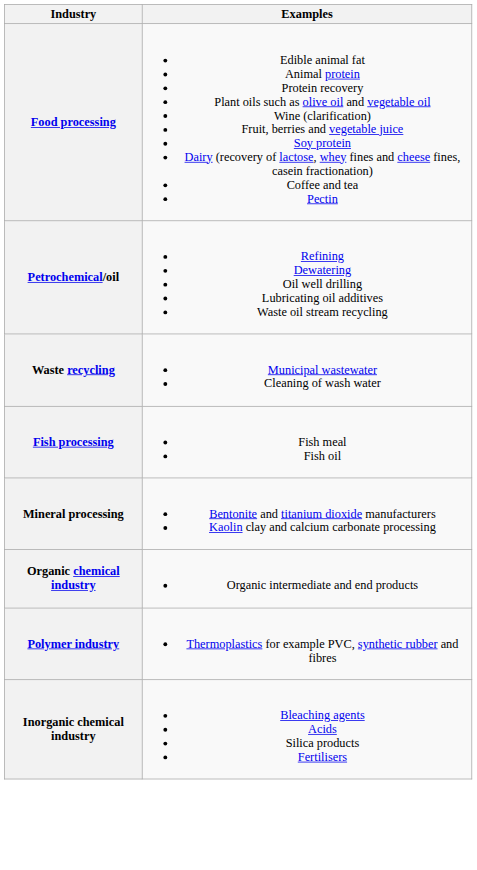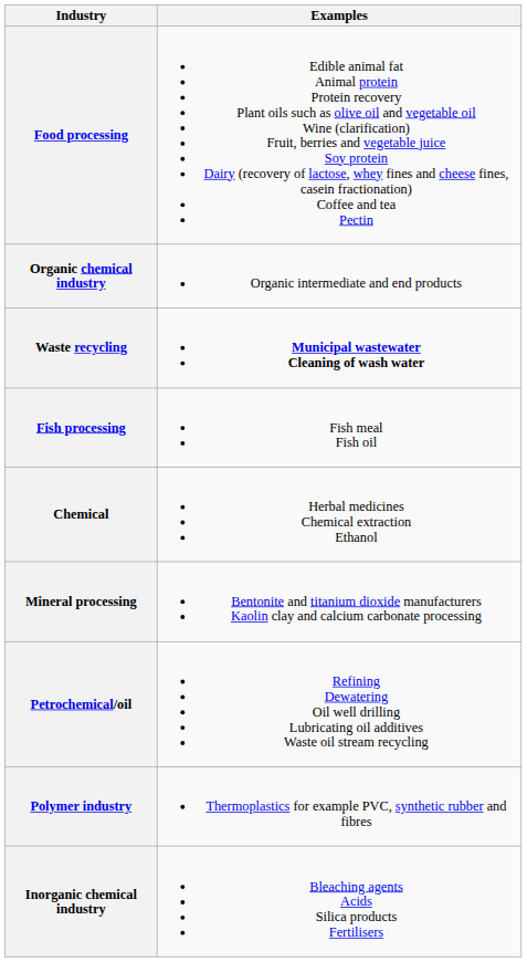rows swapped: Petrochemical/oil <-> Organic chemical industry
Waste recycling | Examples: normal -> bold
+ row: Chemical | Herbal medicines Chemical extraction Ethanol
